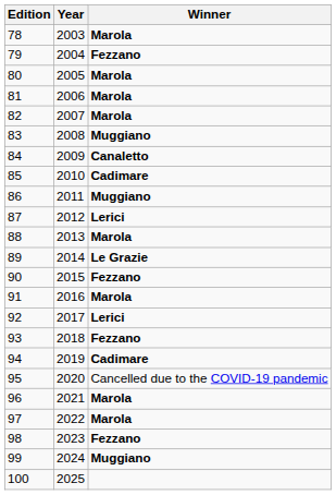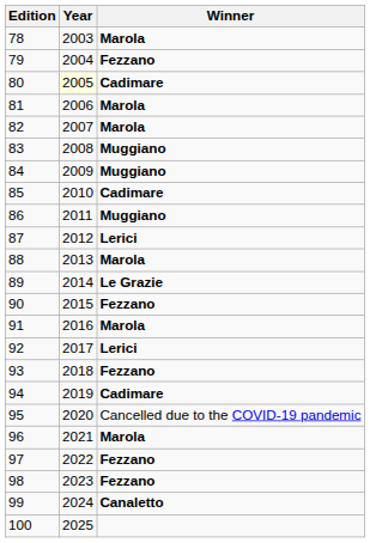80 | Year: no background -> lightyellow background
80 | Winner: Marola -> Cadimare
84 | Winner: Canaletto -> Muggiano
97 | Winner: Marola -> Fezzano
99 | Winner: Muggiano -> Canaletto
